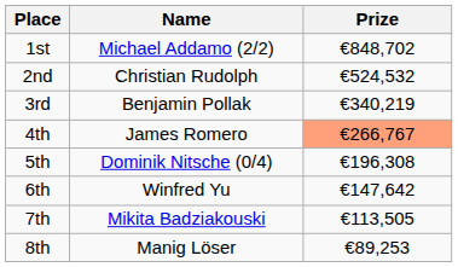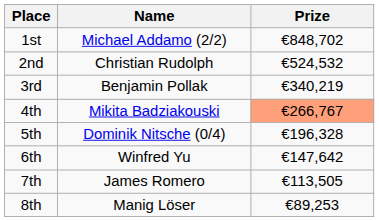4th | Name: James Romero -> Mikita Badziakouski
5th | Prize: €196,308 -> €196,328
7th | Name: Mikita Badziakouski -> James Romero
